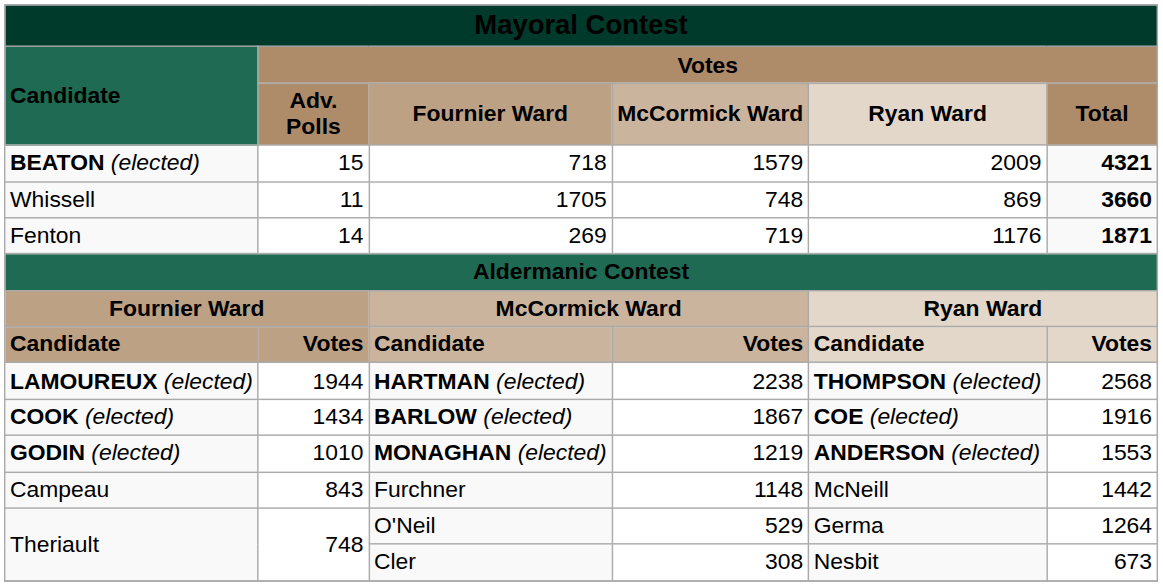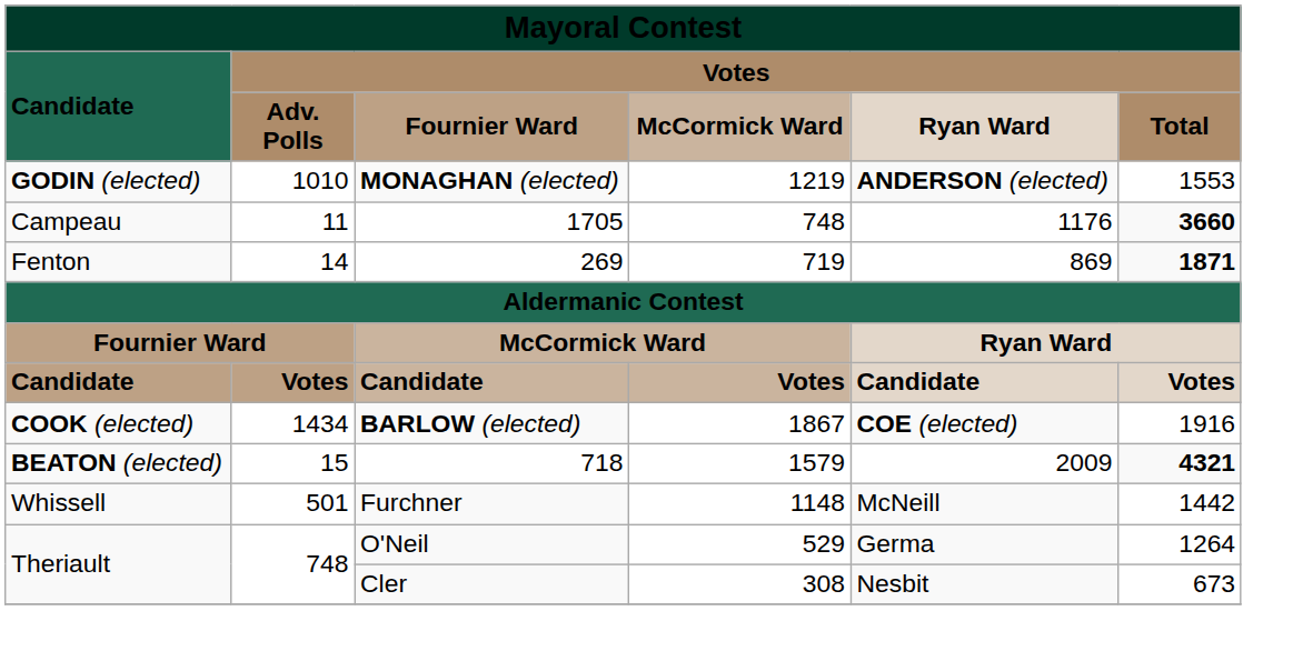rows swapped: 718 <-> MONAGHAN (elected)
1705 | column 1: Whissell -> Campeau
1705 | column 5: 869 -> 1176
269 | column 5: 1176 -> 869
- row: LAMOUREUX (elected) | 1944 | HARTMAN (elected) | 2238 | THOMPSON (elected) | 2568
Furchner | column 1: Campeau -> Whissell
Furchner | column 2: 843 -> 501
